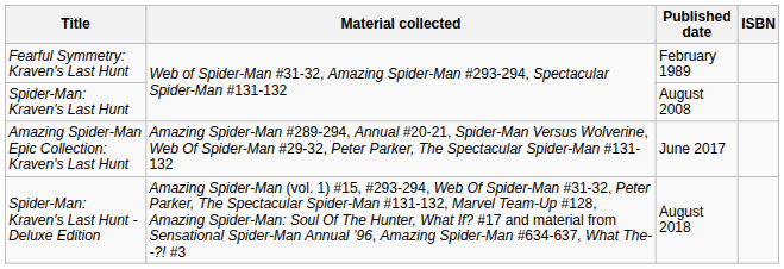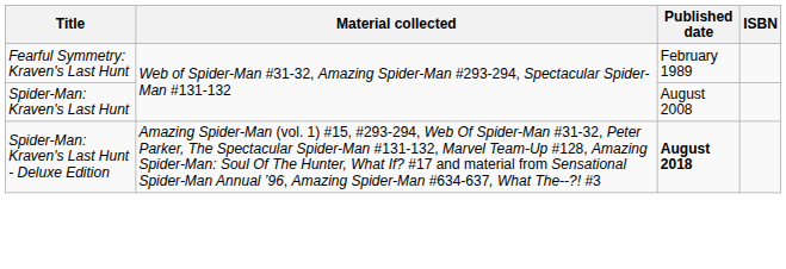- row: Amazing Spider-Man Epic Collection: Kraven's Last Hunt | Amazing Spider-Man #289-294, Annual #20-21, Spider-Man Versus Wolverine, Web Of Spider-Man #29-32, Peter Parker, The Spectacular Spider-Man #131-132 | June 2017
Spider-Man: Kraven's Last Hunt - Deluxe Edition | Published date: normal -> bold
